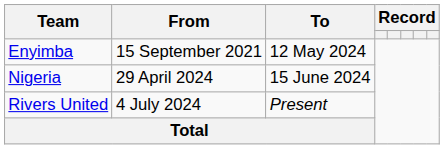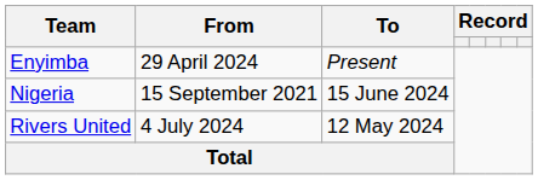Enyimba | From: 15 September 2021 -> 29 April 2024
Enyimba | To: 12 May 2024 -> Present
Nigeria | From: 29 April 2024 -> 15 September 2021
Rivers United | To: Present -> 12 May 2024
